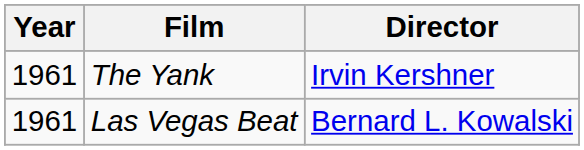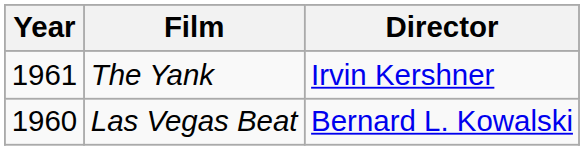Las Vegas Beat | Year: 1961 -> 1960
